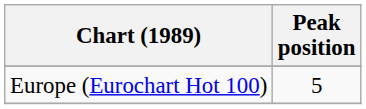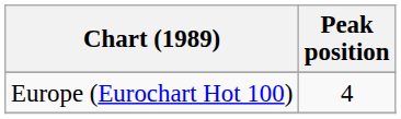Europe (Eurochart Hot 100) | Peak position: 5 -> 4
